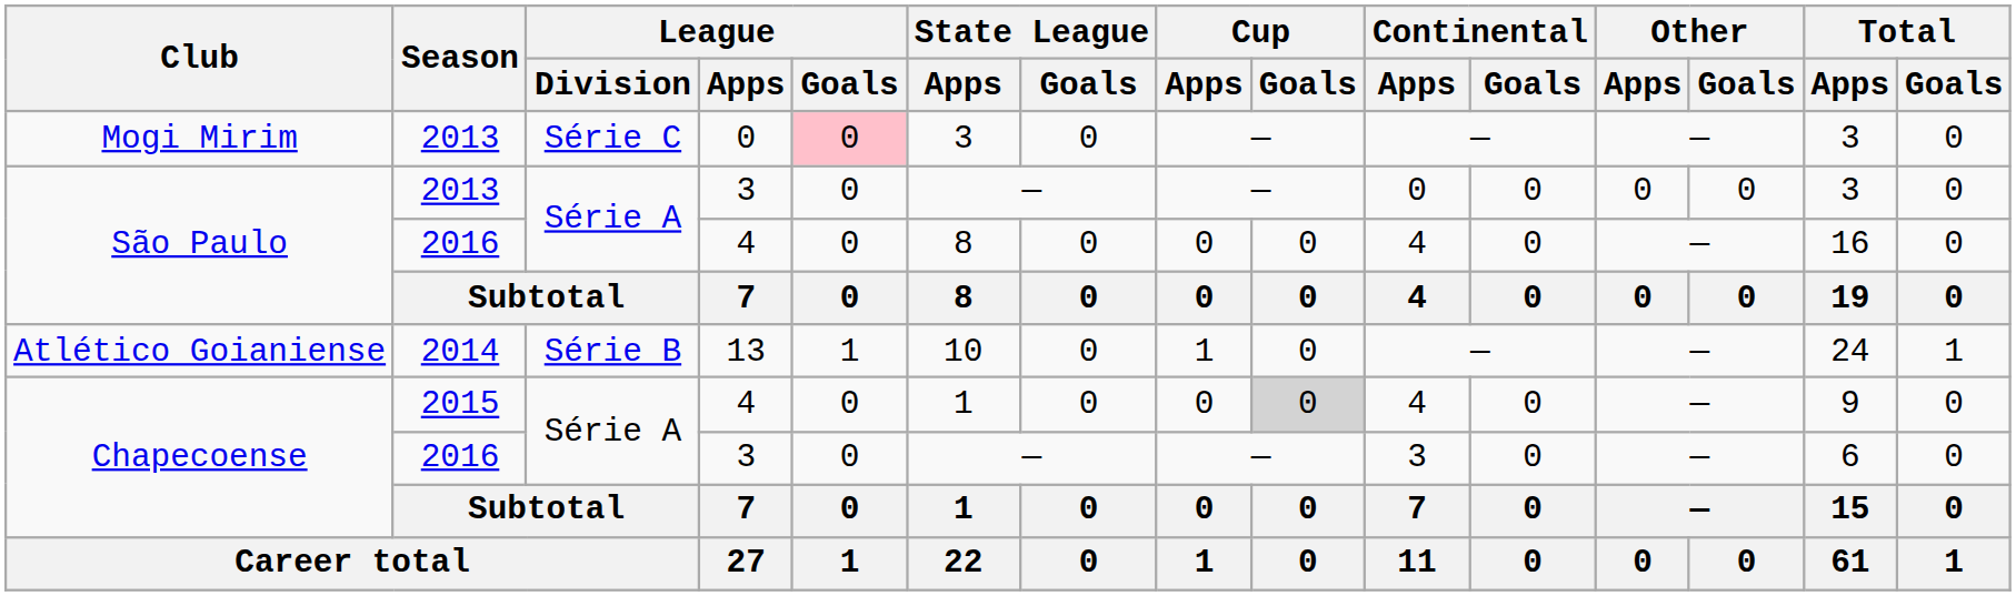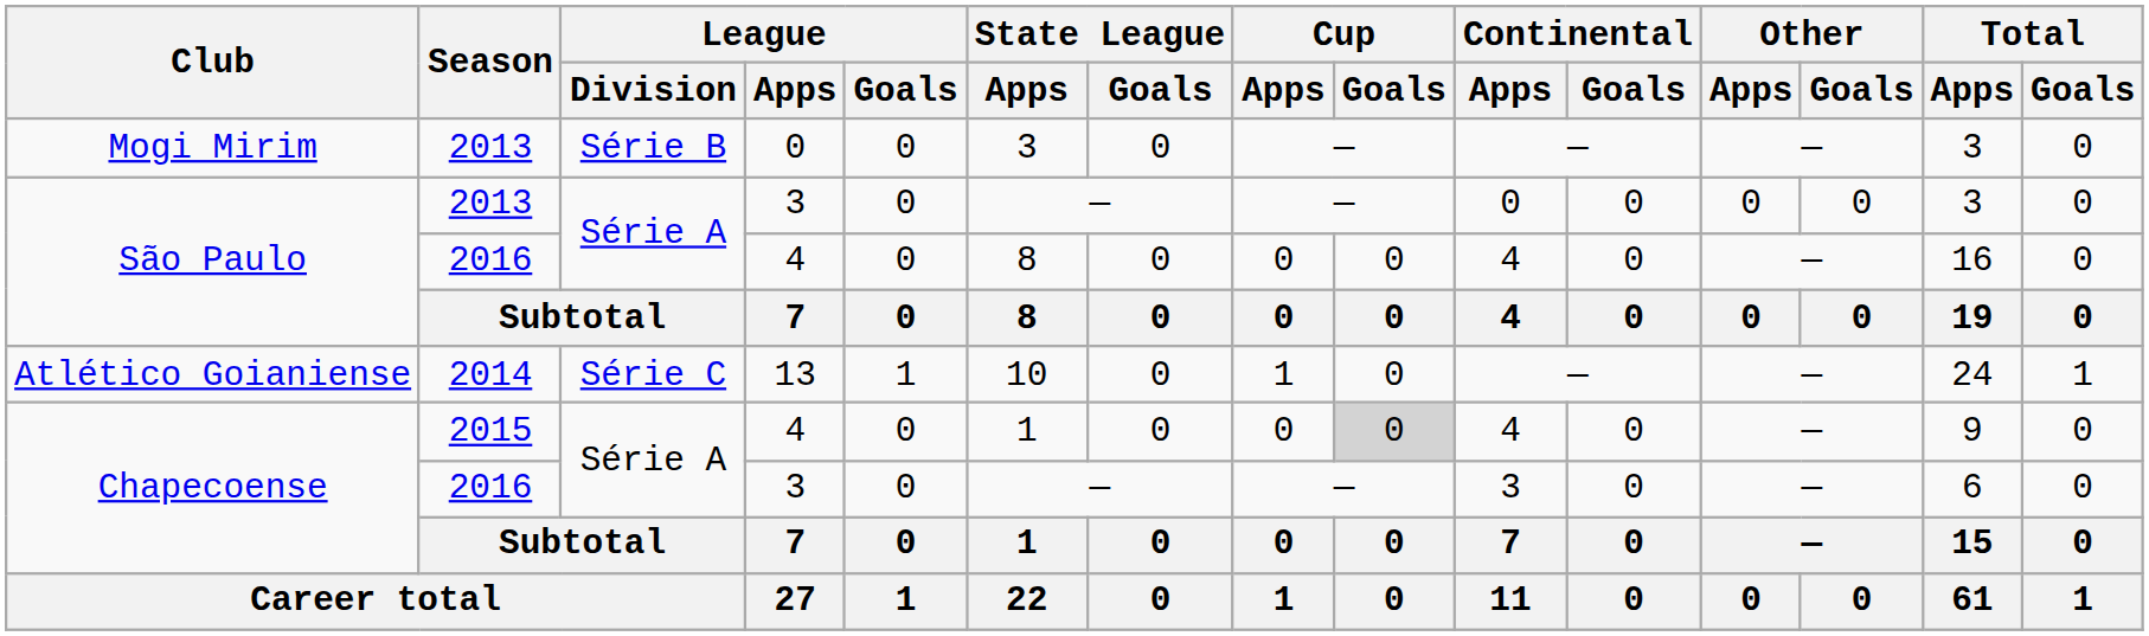Mogi Mirim | League / Division: Série C -> Série B
Mogi Mirim | League / Goals: pink background -> no background
Atlético Goianiense | League / Division: Série B -> Série C
